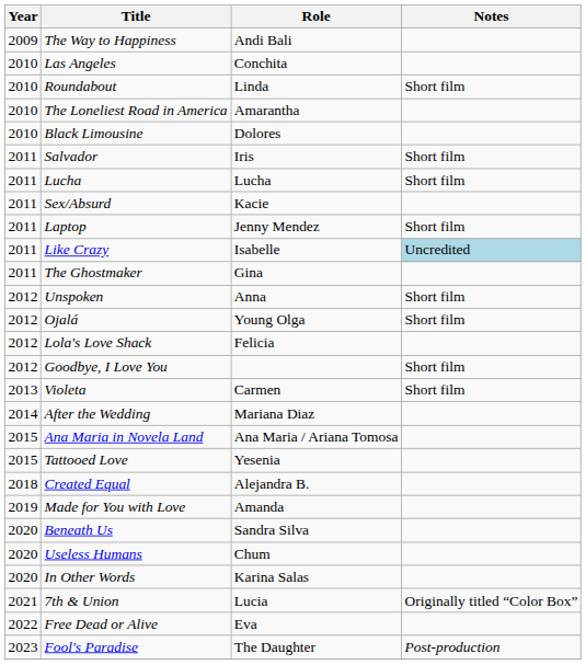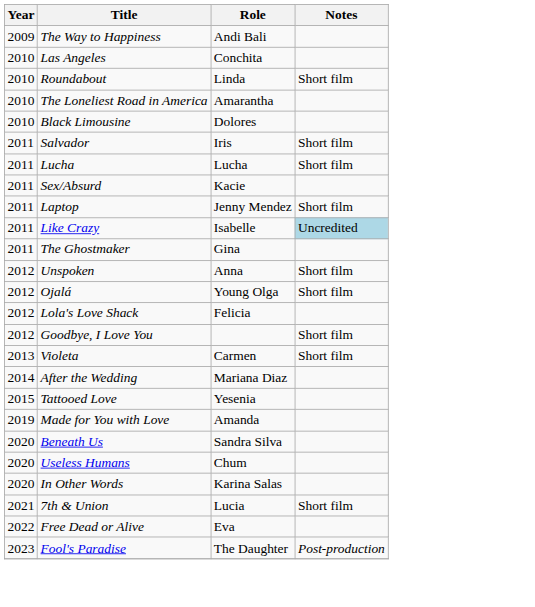- row: 2015 | Ana Maria in Novela Land | Ana Maria / Ariana Tomosa
- row: 2018 | Created Equal | Alejandra B.
7th & Union | Notes: Originally titled “Color Box” -> Short film
